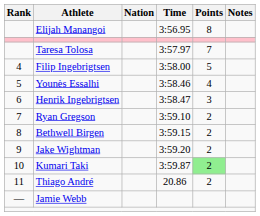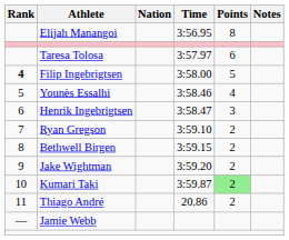Taresa Tolosa | Points: 7 -> 6
Filip Ingebrigtsen | Rank: normal -> bold
